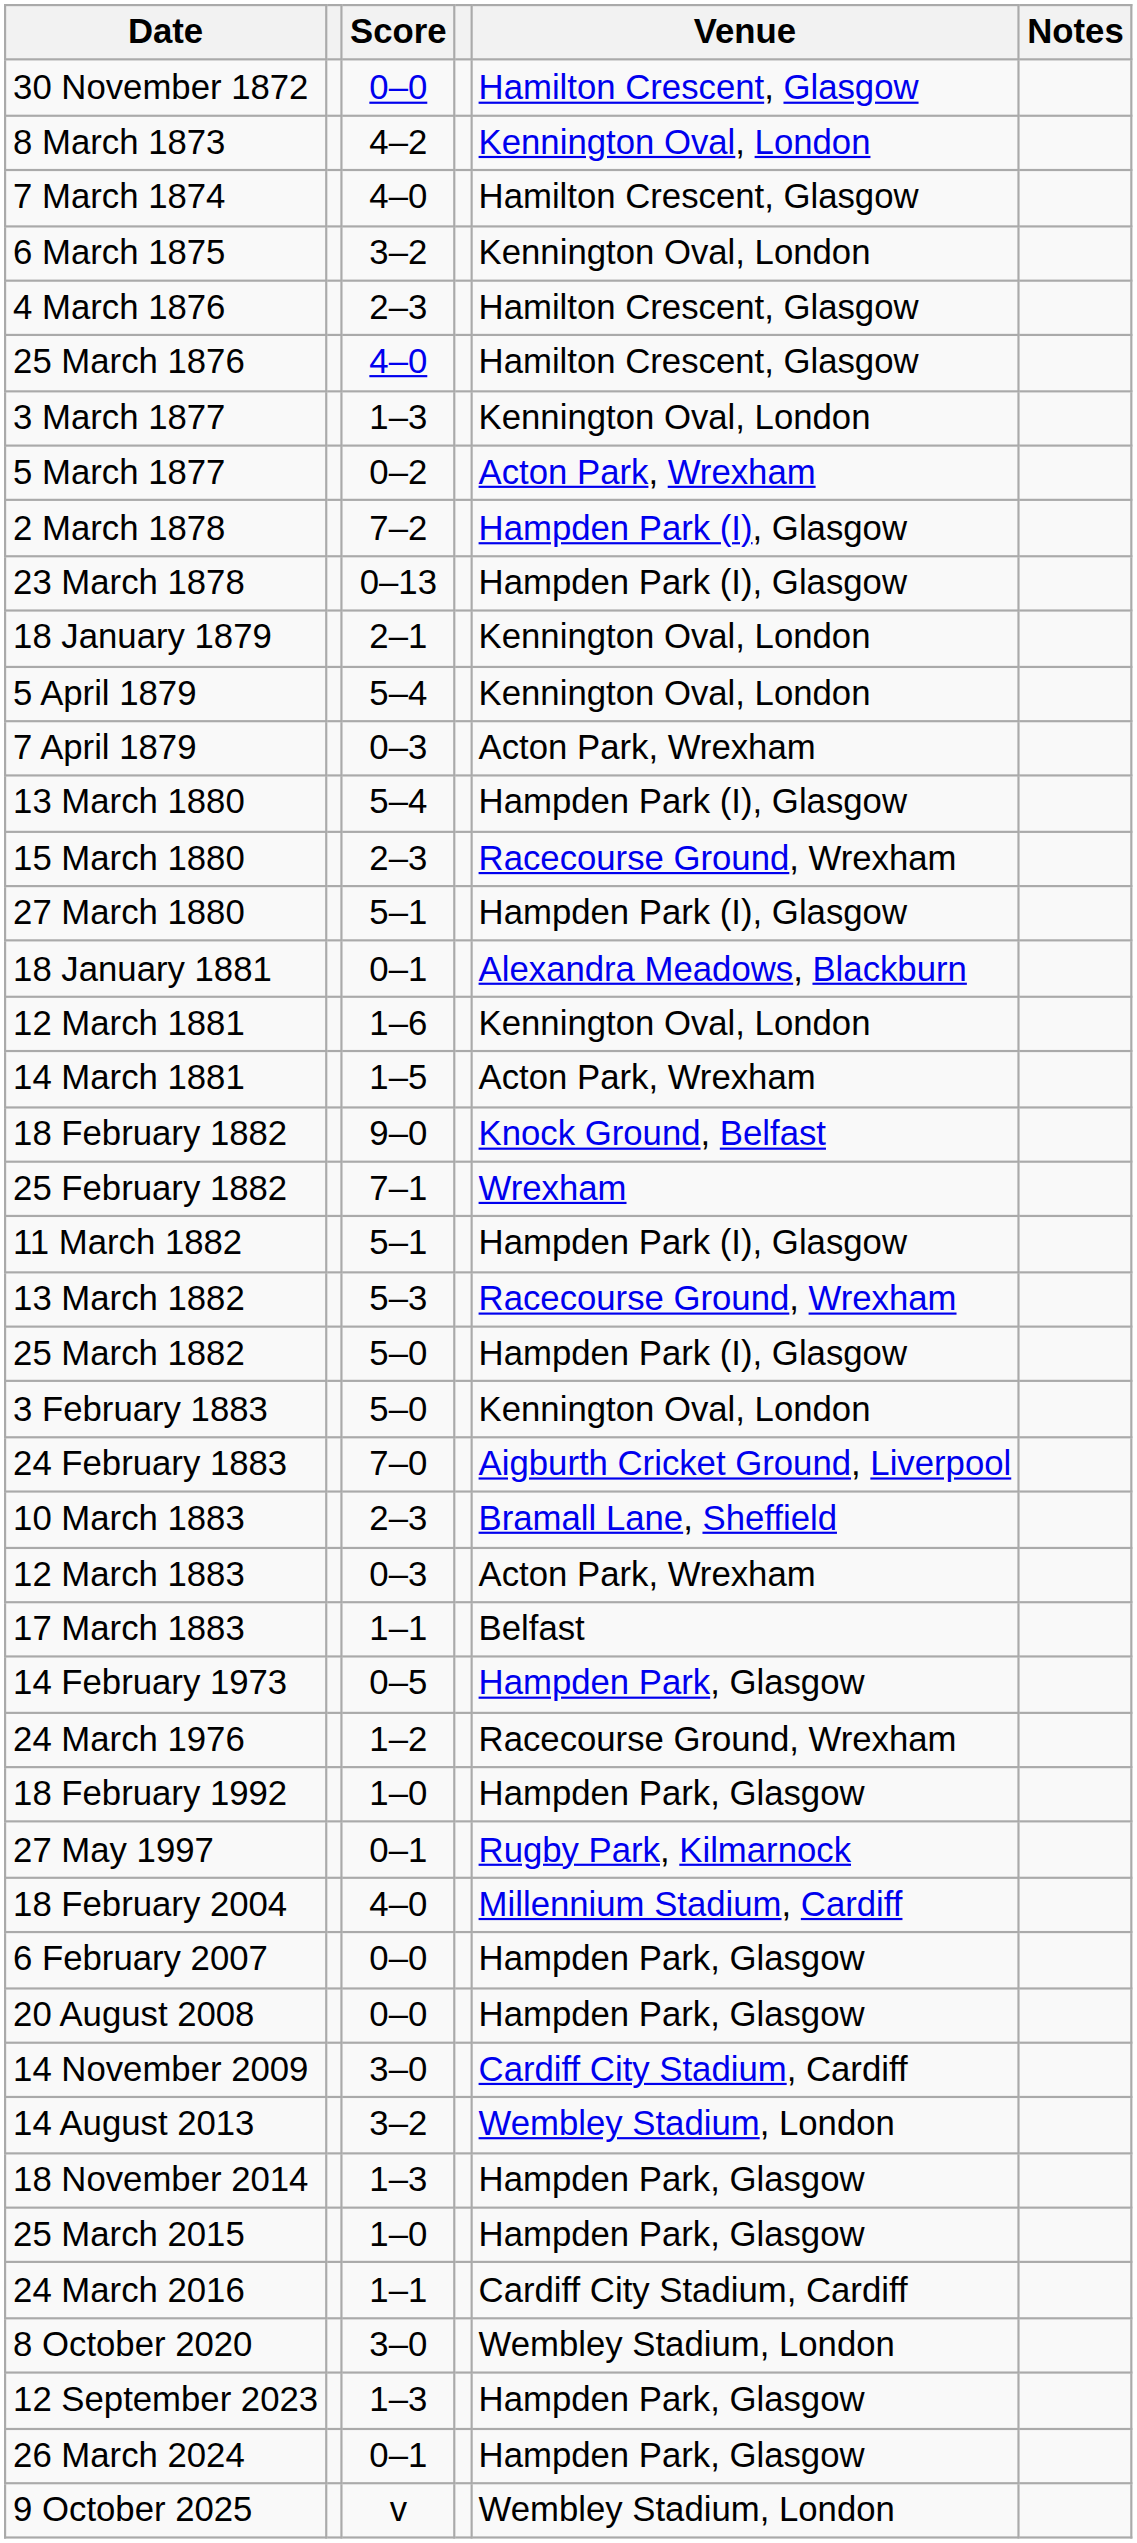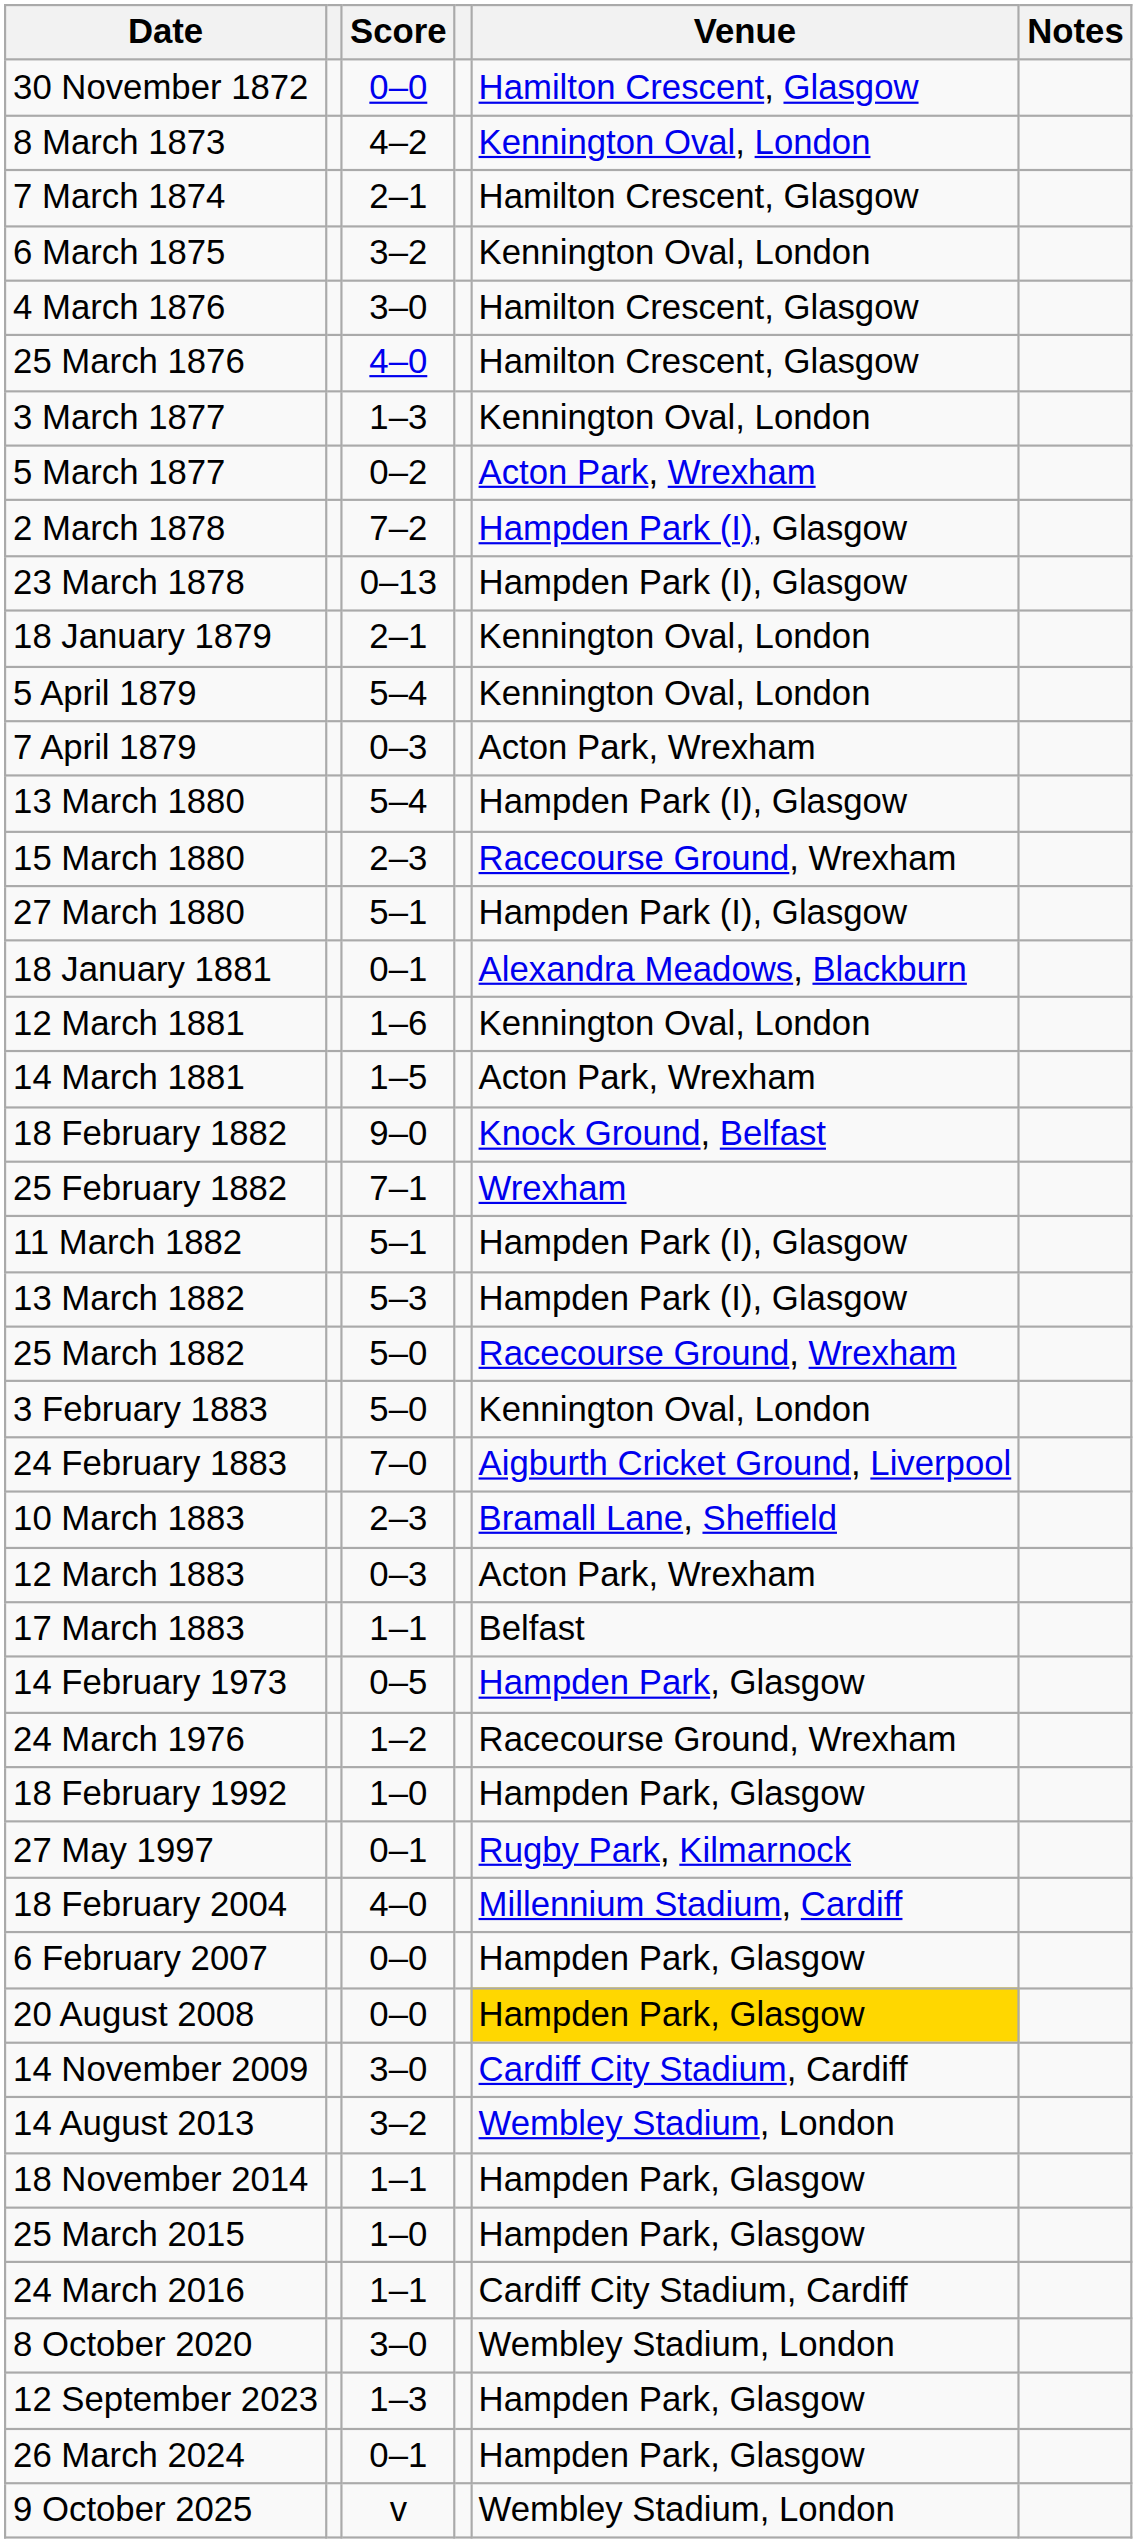7 March 1874 | Score: 4–0 -> 2–1
4 March 1876 | Score: 2–3 -> 3–0
13 March 1882 | Venue: Racecourse Ground, Wrexham -> Hampden Park (I), Glasgow
25 March 1882 | Venue: Hampden Park (I), Glasgow -> Racecourse Ground, Wrexham
20 August 2008 | Venue: no background -> gold background
18 November 2014 | Score: 1–3 -> 1–1
